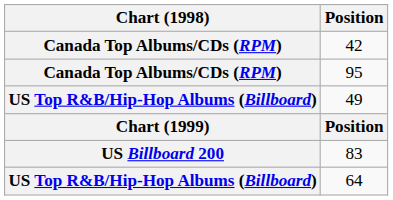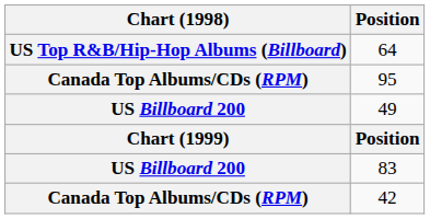rows swapped: 42 <-> 64
49 | Chart (1998): US Top R&B/Hip-Hop Albums (Billboard) -> US Billboard 200
